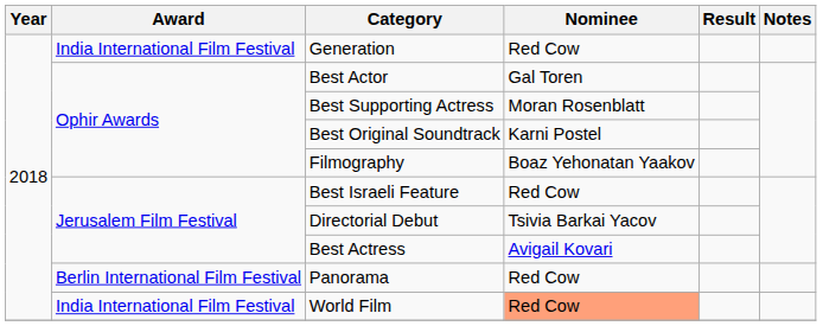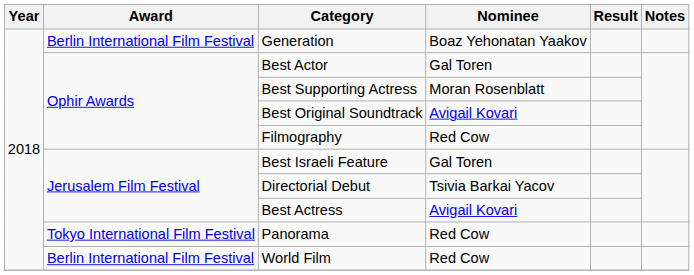Generation | Award: India International Film Festival -> Berlin International Film Festival
Generation | Nominee: Red Cow -> Boaz Yehonatan Yaakov
Best Original Soundtrack | Nominee: Karni Postel -> Avigail Kovari
Filmography | Nominee: Boaz Yehonatan Yaakov -> Red Cow
Best Israeli Feature | Nominee: Red Cow -> Gal Toren
Panorama | Award: Berlin International Film Festival -> Tokyo International Film Festival
World Film | Award: India International Film Festival -> Berlin International Film Festival
World Film | Nominee: lightsalmon background -> no background
